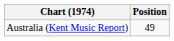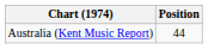Australia (Kent Music Report) | Position: 49 -> 44
